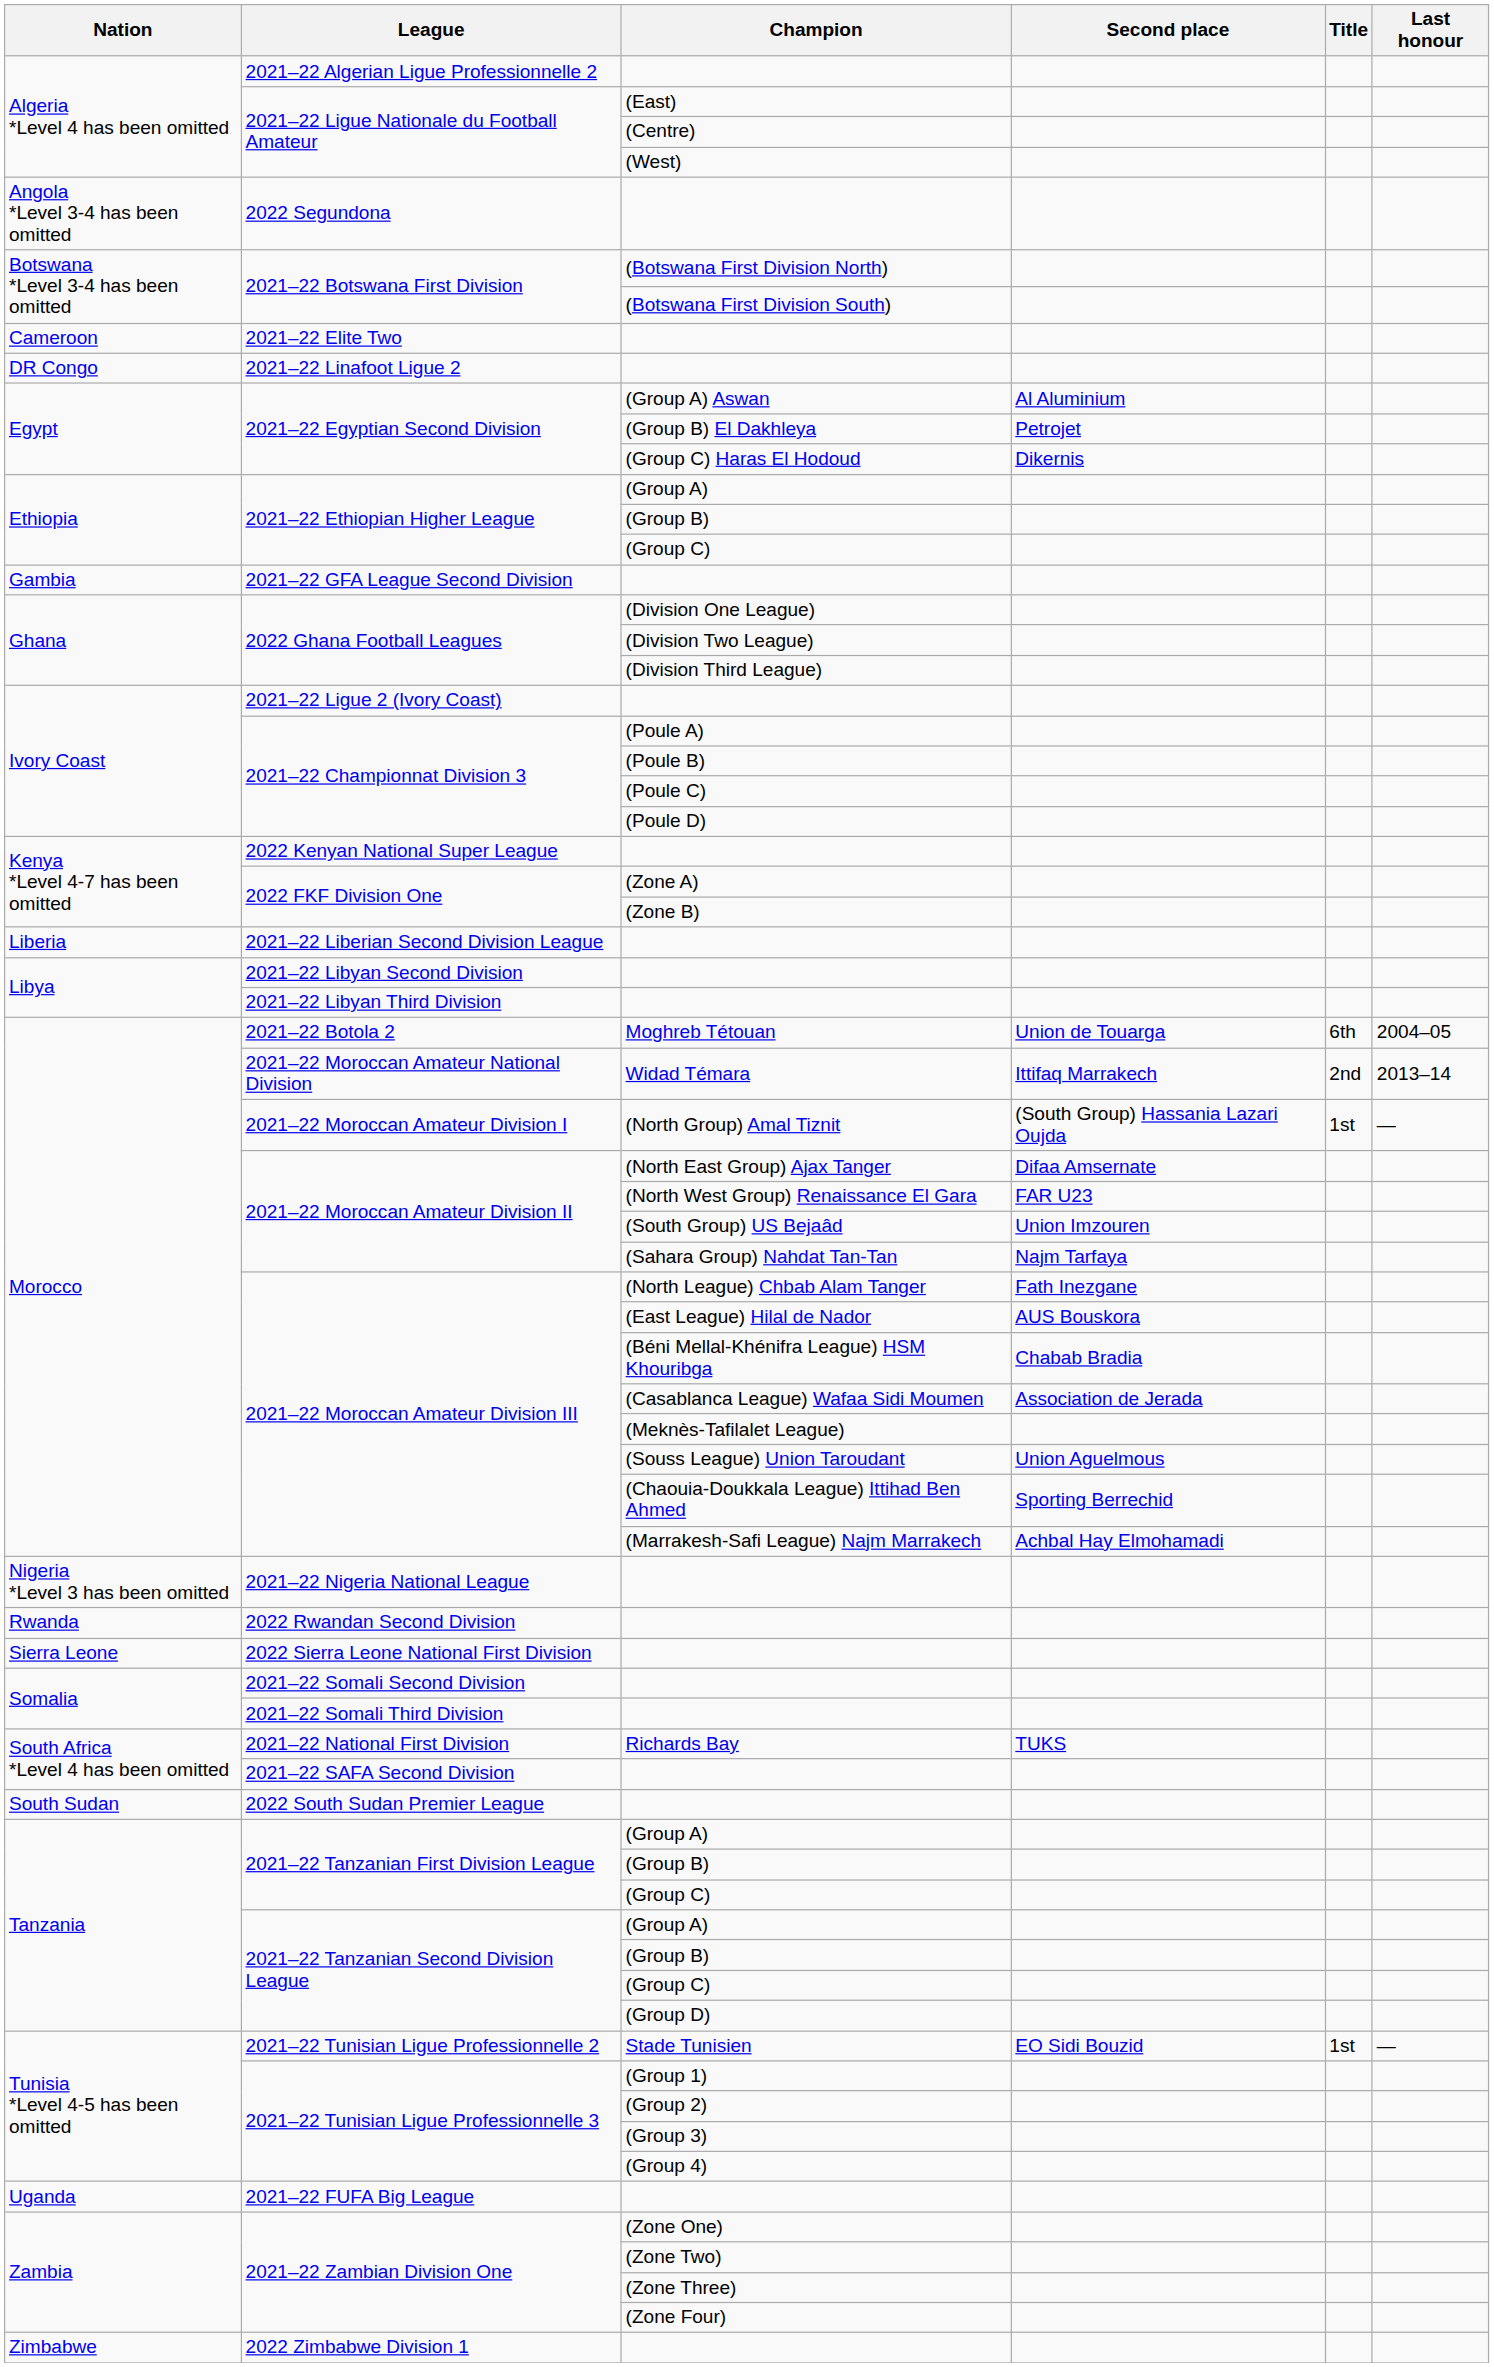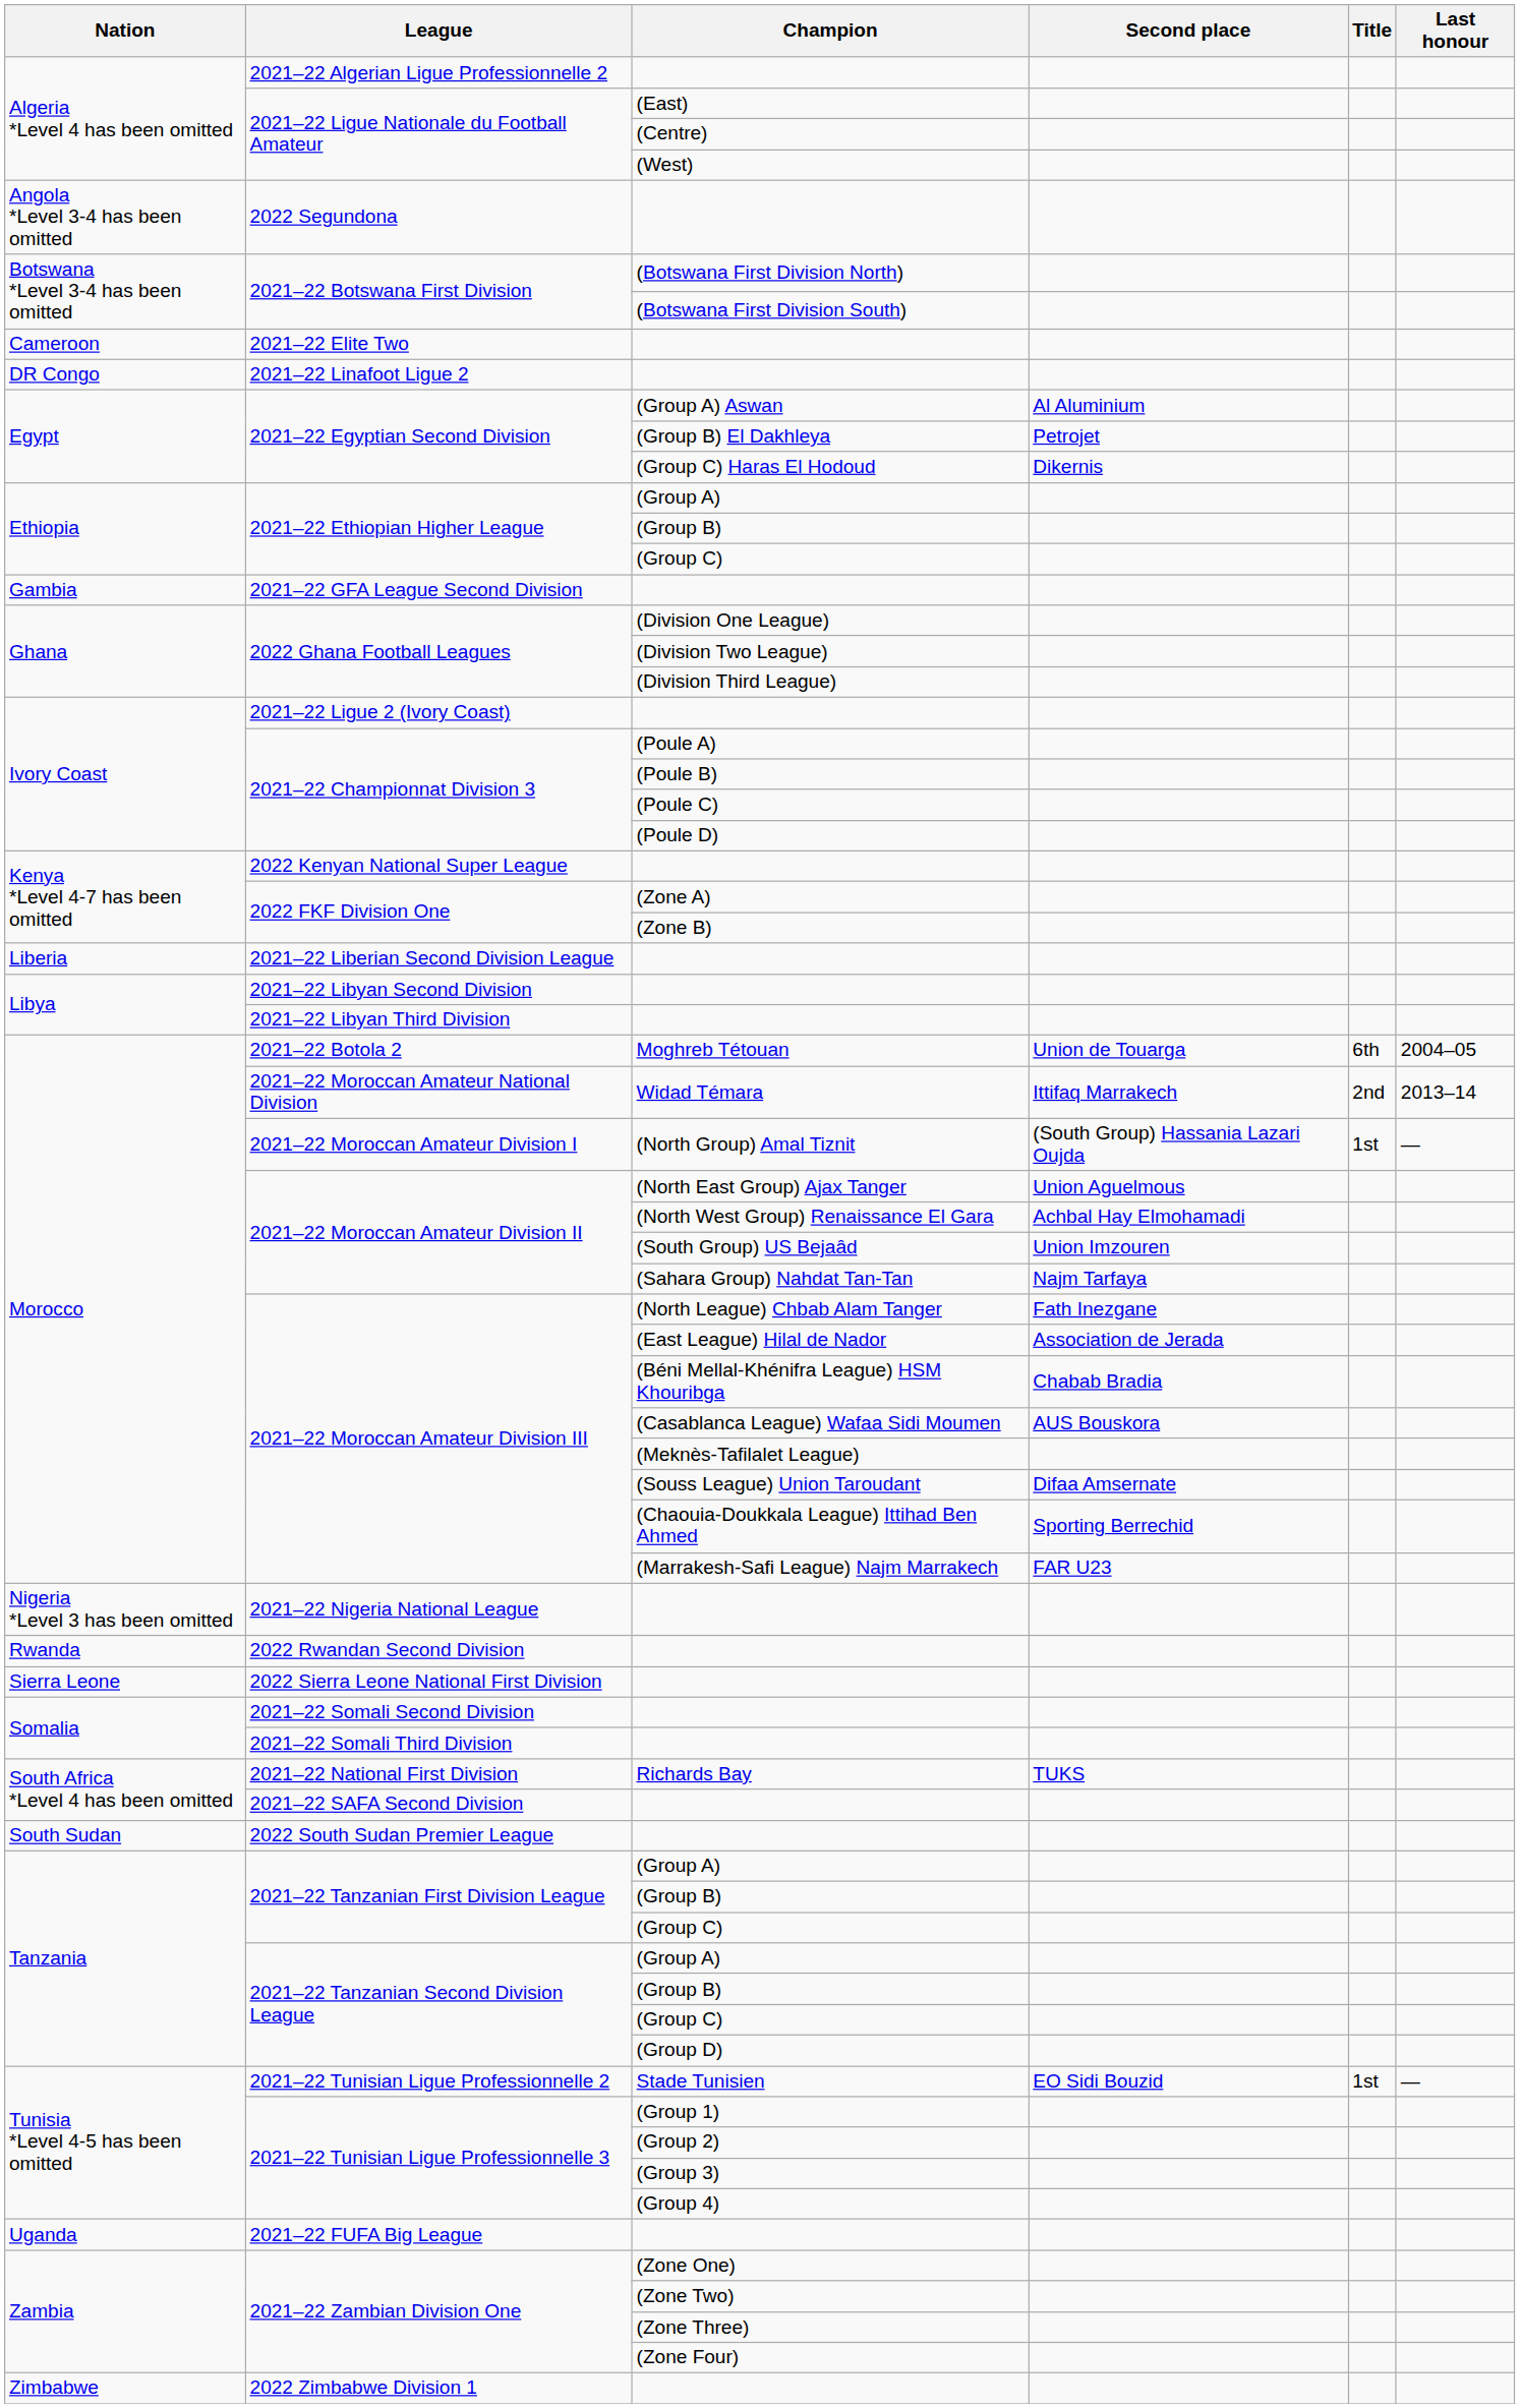(North East Group) Ajax Tanger | Second place: Difaa Amsernate -> Union Aguelmous
(North West Group) Renaissance El Gara | Second place: FAR U23 -> Achbal Hay Elmohamadi
(East League) Hilal de Nador | Second place: AUS Bouskora -> Association de Jerada
(Casablanca League) Wafaa Sidi Moumen | Second place: Association de Jerada -> AUS Bouskora
(Souss League) Union Taroudant | Second place: Union Aguelmous -> Difaa Amsernate
(Marrakesh-Safi League) Najm Marrakech | Second place: Achbal Hay Elmohamadi -> FAR U23
